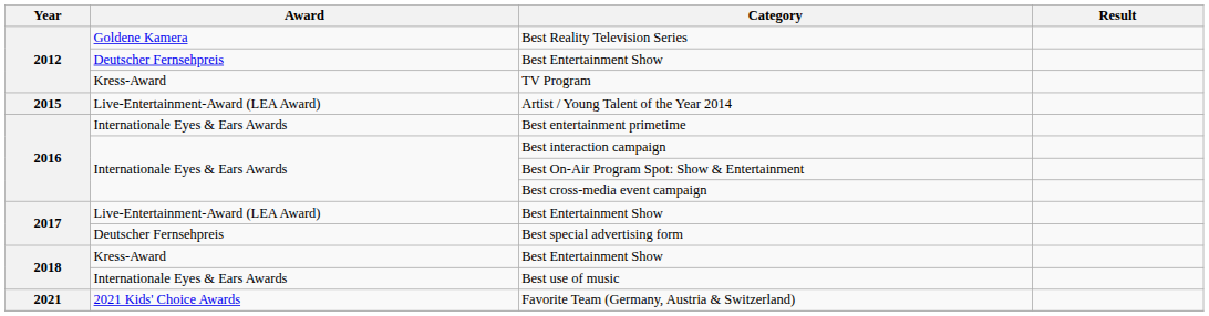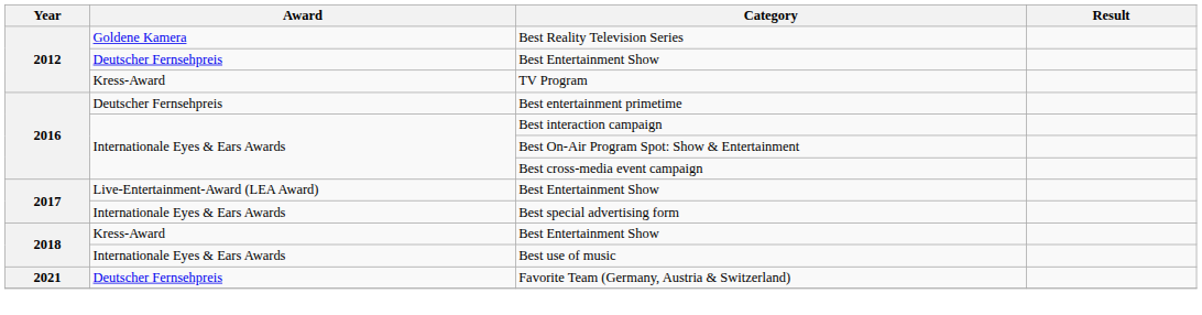- row: 2015 | Live-Entertainment-Award (LEA Award) | Artist / Young Talent of the Year 2014
Best entertainment primetime | Award: Internationale Eyes & Ears Awards -> Deutscher Fernsehpreis
Best special advertising form | Award: Deutscher Fernsehpreis -> Internationale Eyes & Ears Awards
Favorite Team (Germany, Austria & Switzerland) | Award: 2021 Kids' Choice Awards -> Deutscher Fernsehpreis
